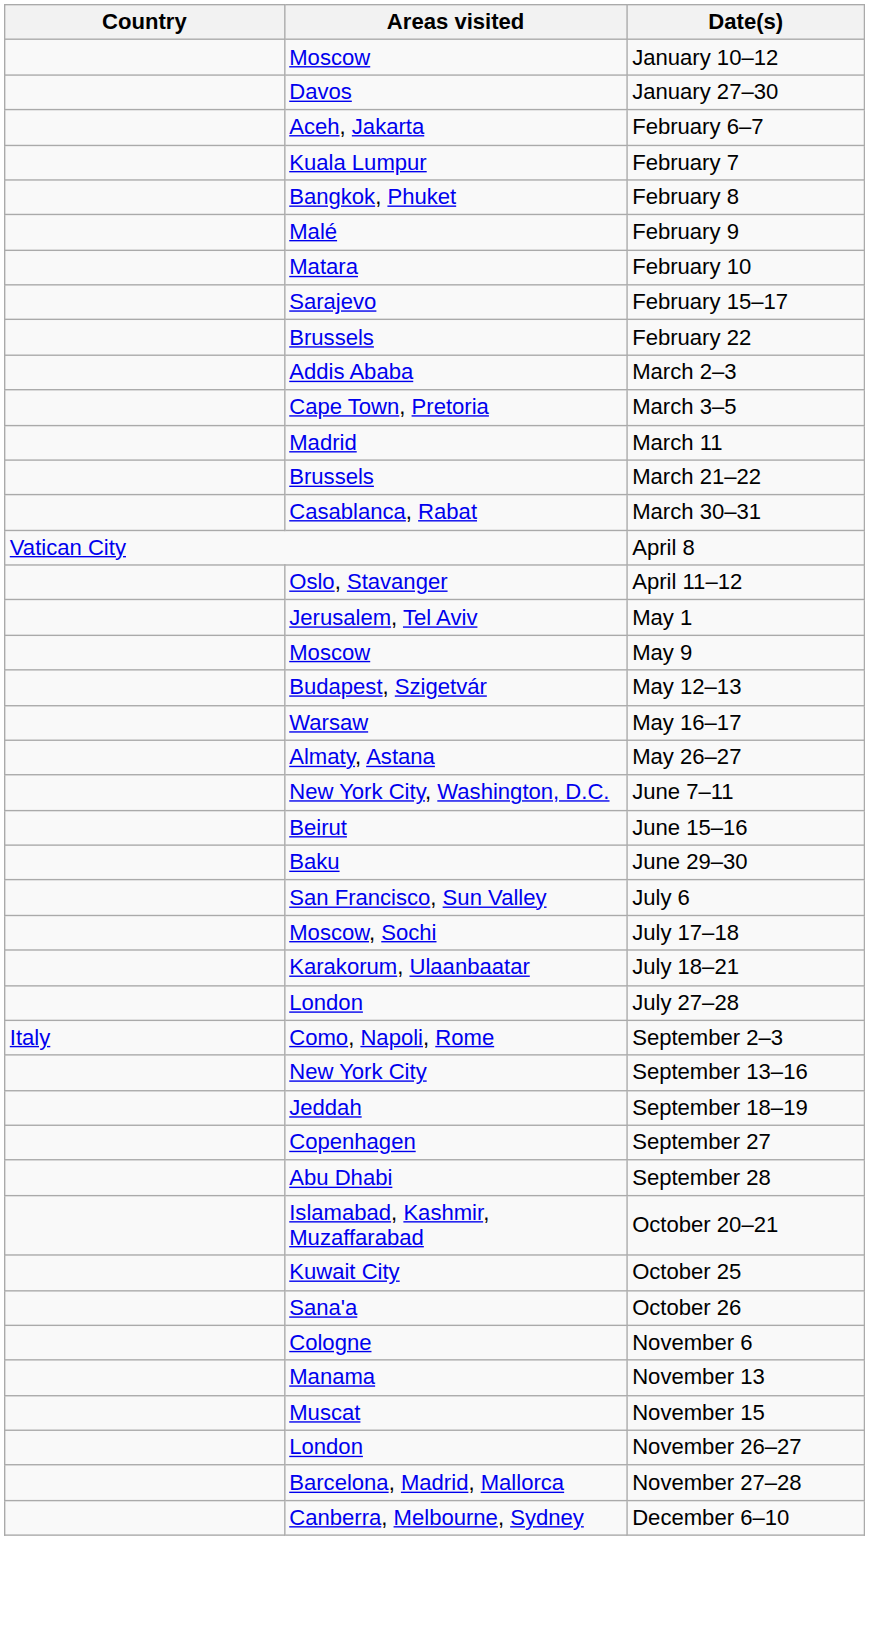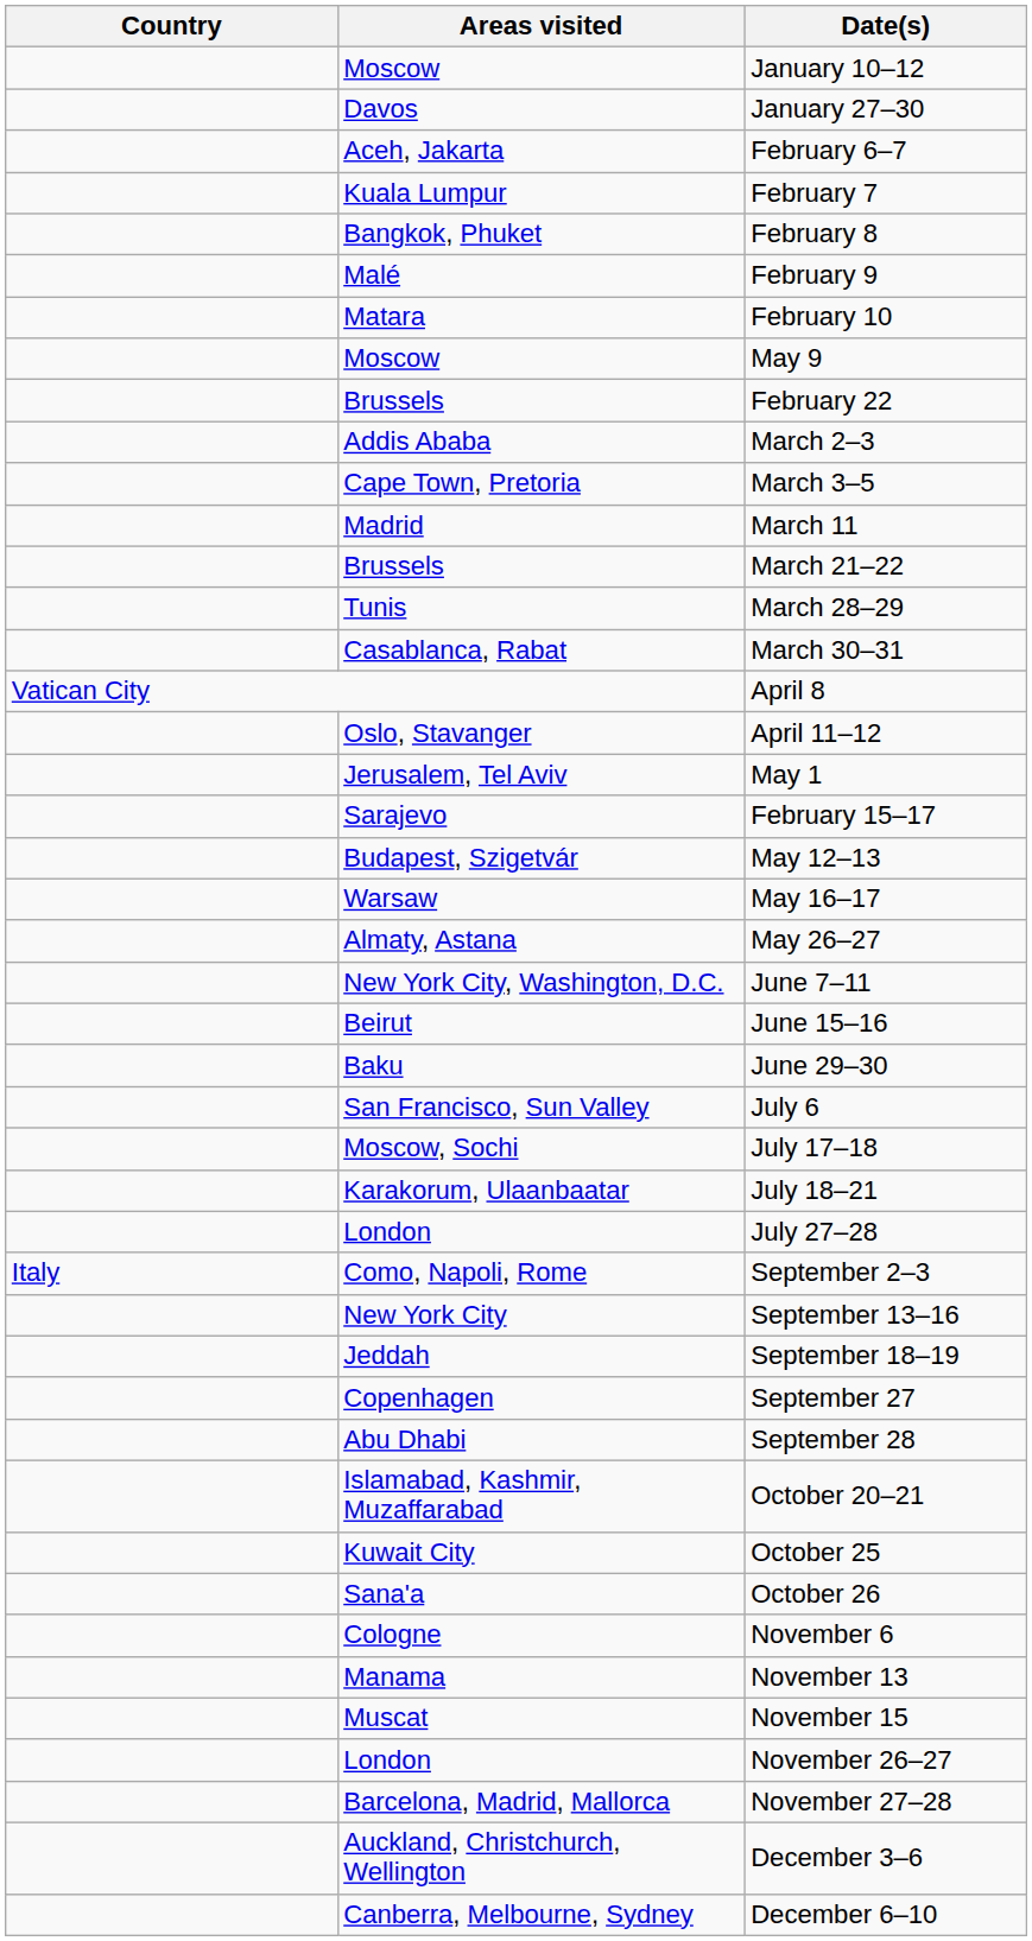rows swapped: February 15–17 <-> May 9
+ row: Tunis | March 28–29
+ row: Auckland, Christchurch, Wellington | December 3–6
